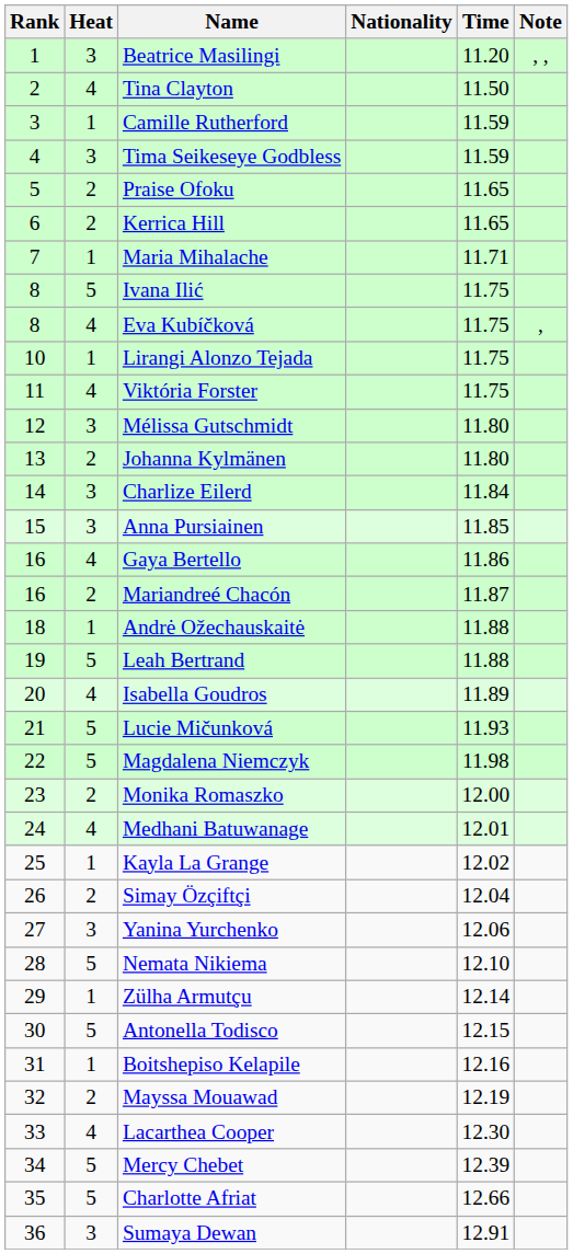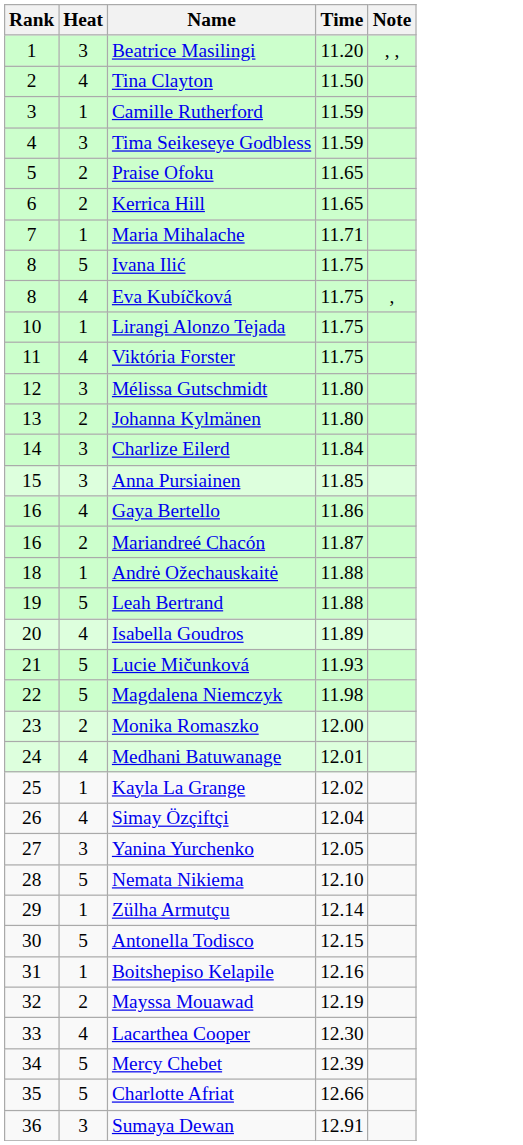- column: Nationality
Simay Özçiftçi | Heat: 2 -> 4
Yanina Yurchenko | Time: 12.06 -> 12.05
